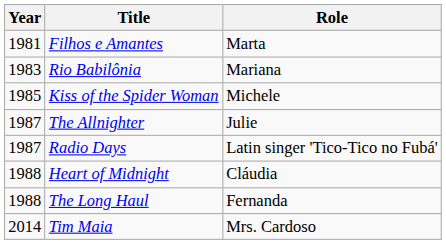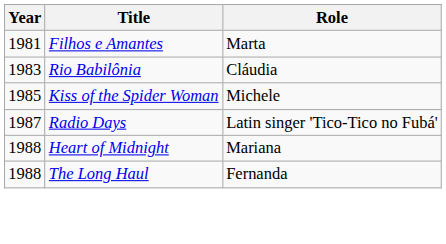Rio Babilônia | Role: Mariana -> Cláudia
- row: 1987 | The Allnighter | Julie
Heart of Midnight | Role: Cláudia -> Mariana
- row: 2014 | Tim Maia | Mrs. Cardoso
